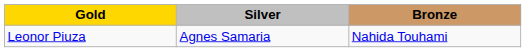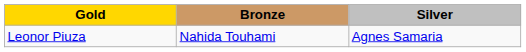columns swapped: Silver <-> Bronze
